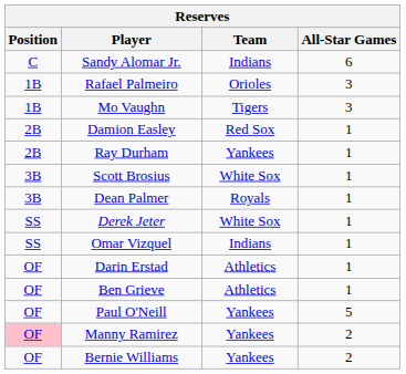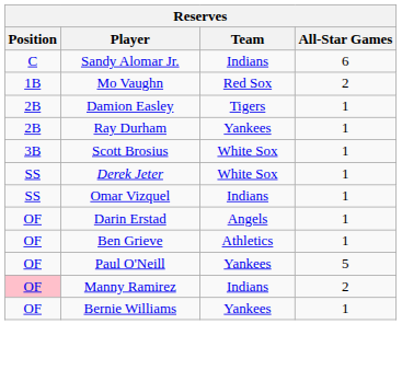- row: 1B | Rafael Palmeiro | Orioles | 3
Mo Vaughn | Team: Tigers -> Red Sox
Mo Vaughn | All-Star Games: 3 -> 2
Damion Easley | Team: Red Sox -> Tigers
- row: 3B | Dean Palmer | Royals | 1
Darin Erstad | Team: Athletics -> Angels
Manny Ramirez | Team: Yankees -> Indians
Bernie Williams | All-Star Games: 2 -> 1
